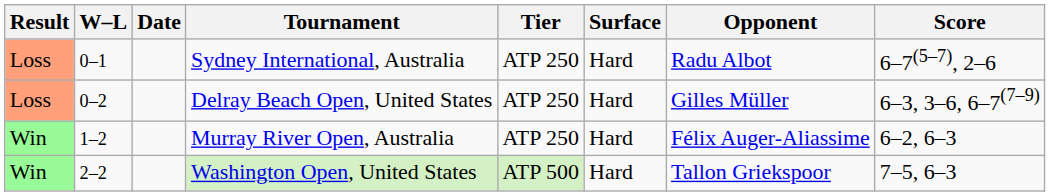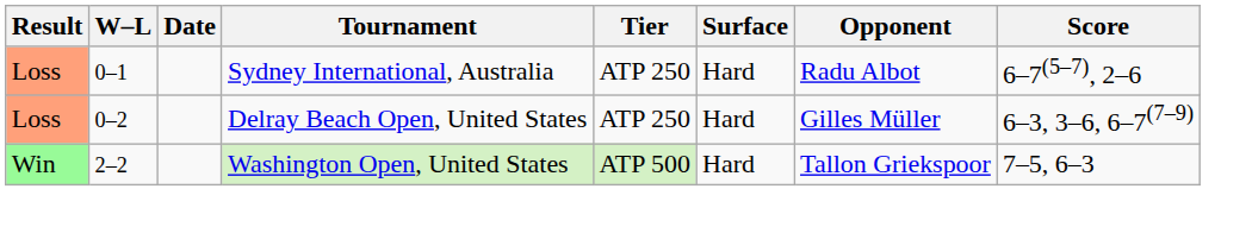- row: Win | 1–2 | Murray River Open, Australia | ATP 250 | Hard | Félix Auger-Aliassime | 6–2, 6–3
